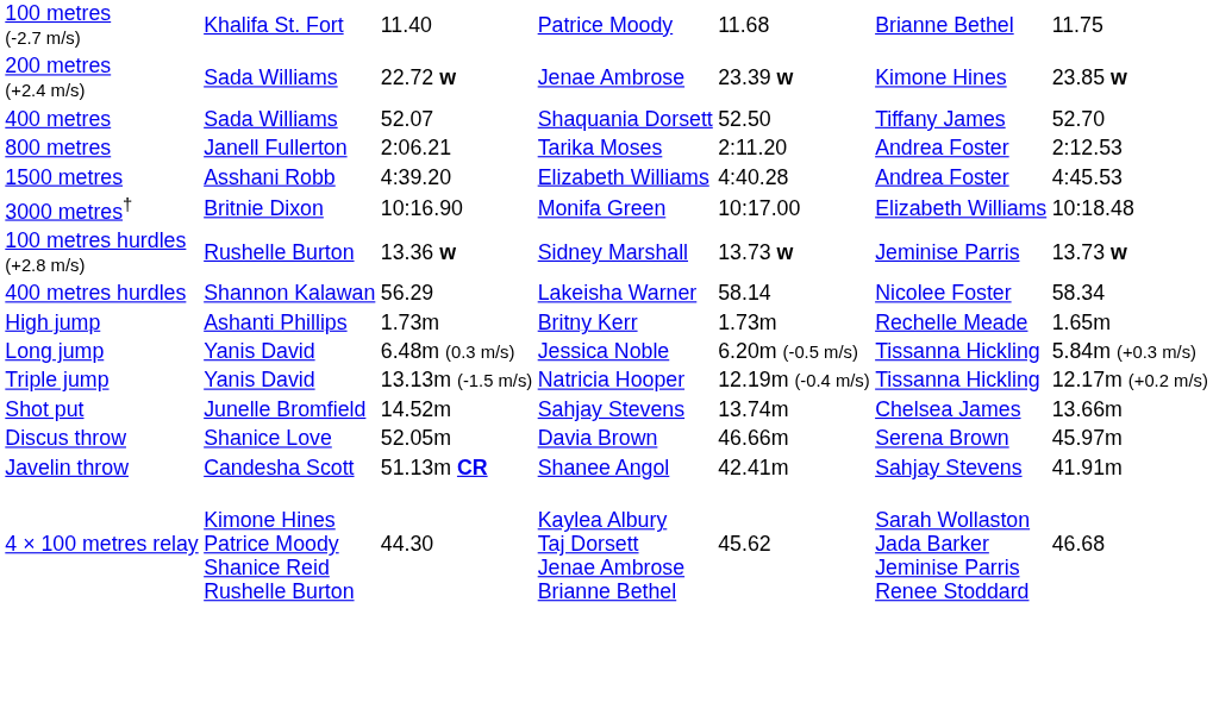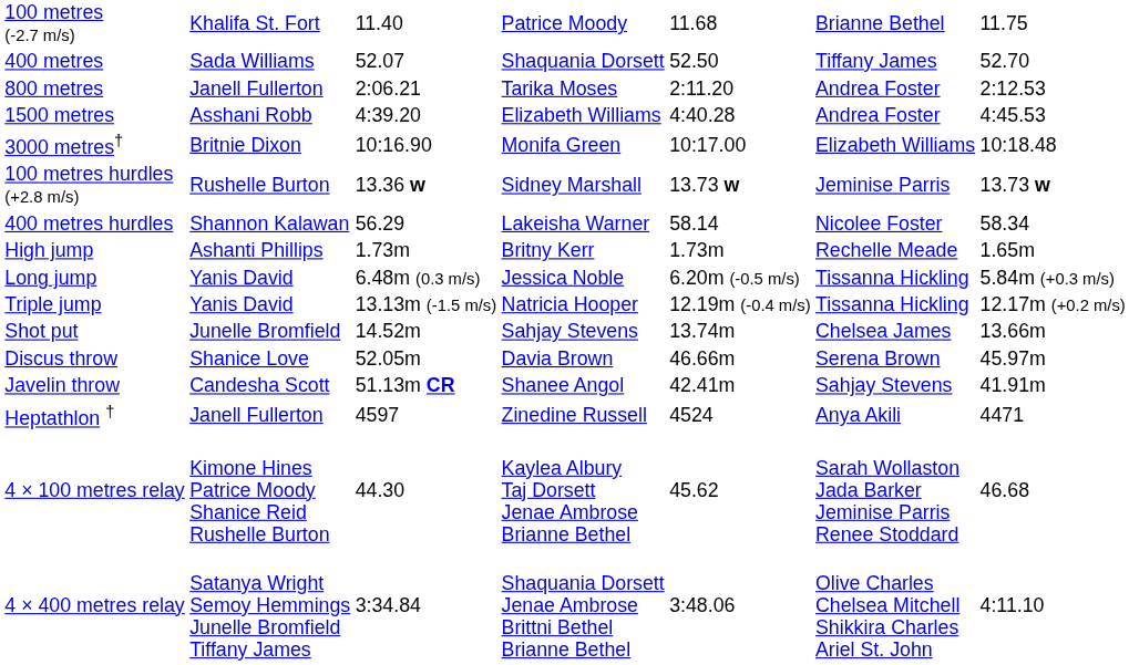- row: 200 metres (+2.4 m/s) | Sada Williams | 22.72 w | Jenae Ambrose | 23.39 w | Kimone Hines | 23.85 w
+ row: Heptathlon † | Janell Fullerton | 4597 | Zinedine Russell | 4524 | Anya Akili | 4471
+ row: 4 × 400 metres relay | Satanya Wright Semoy Hemmings Junelle Bromfield Tiffany James | 3:34.84 | Shaquania Dorsett Jenae Ambrose Brittni Bethel Brianne Bethel | 3:48.06 | Olive Charles Chelsea Mitchell Shikkira Charles Ariel St. John | 4:11.10
